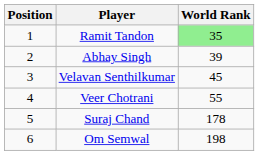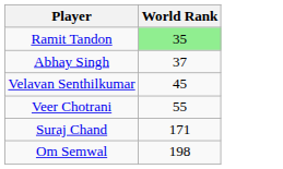- column: Position | 1 | 2 | 3 | 4 | 5 | 6
Abhay Singh | World Rank: 39 -> 37
Suraj Chand | World Rank: 178 -> 171
